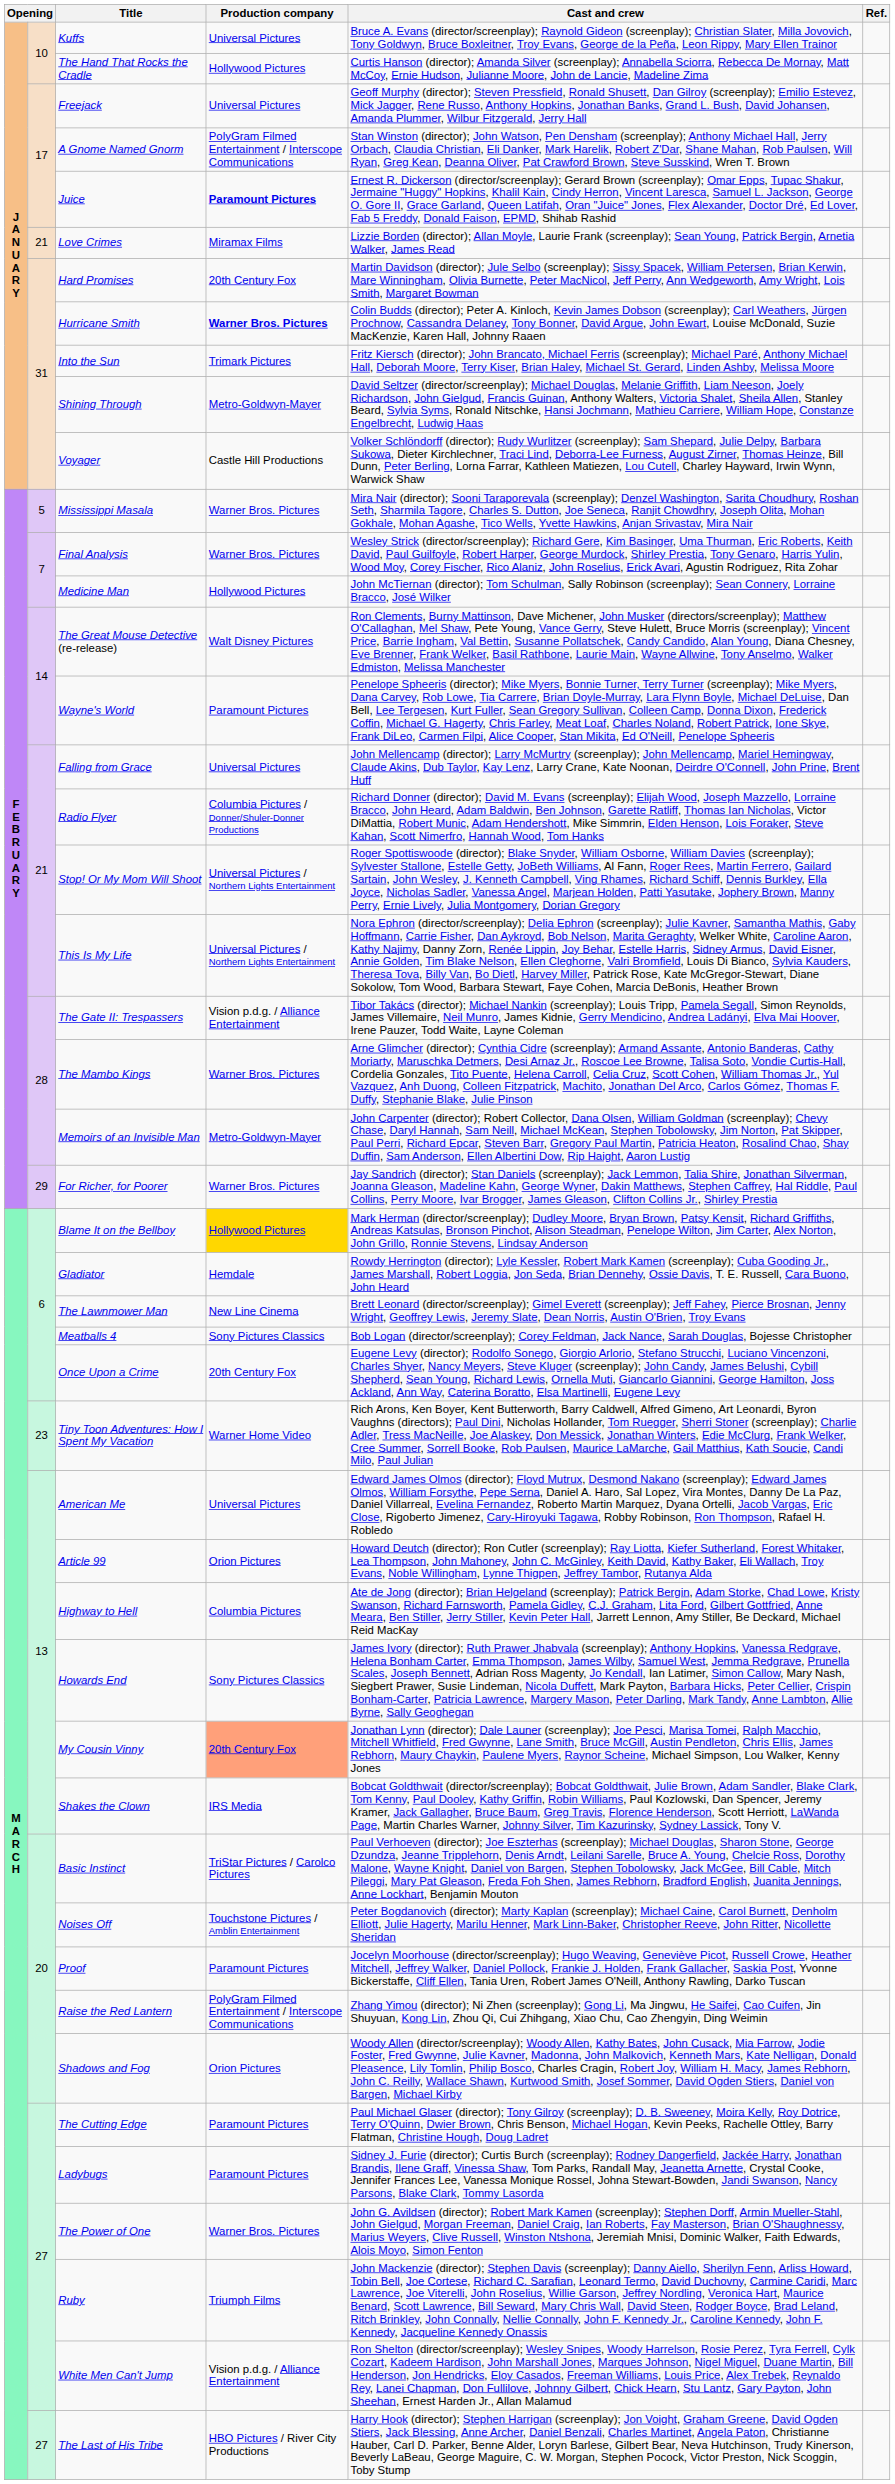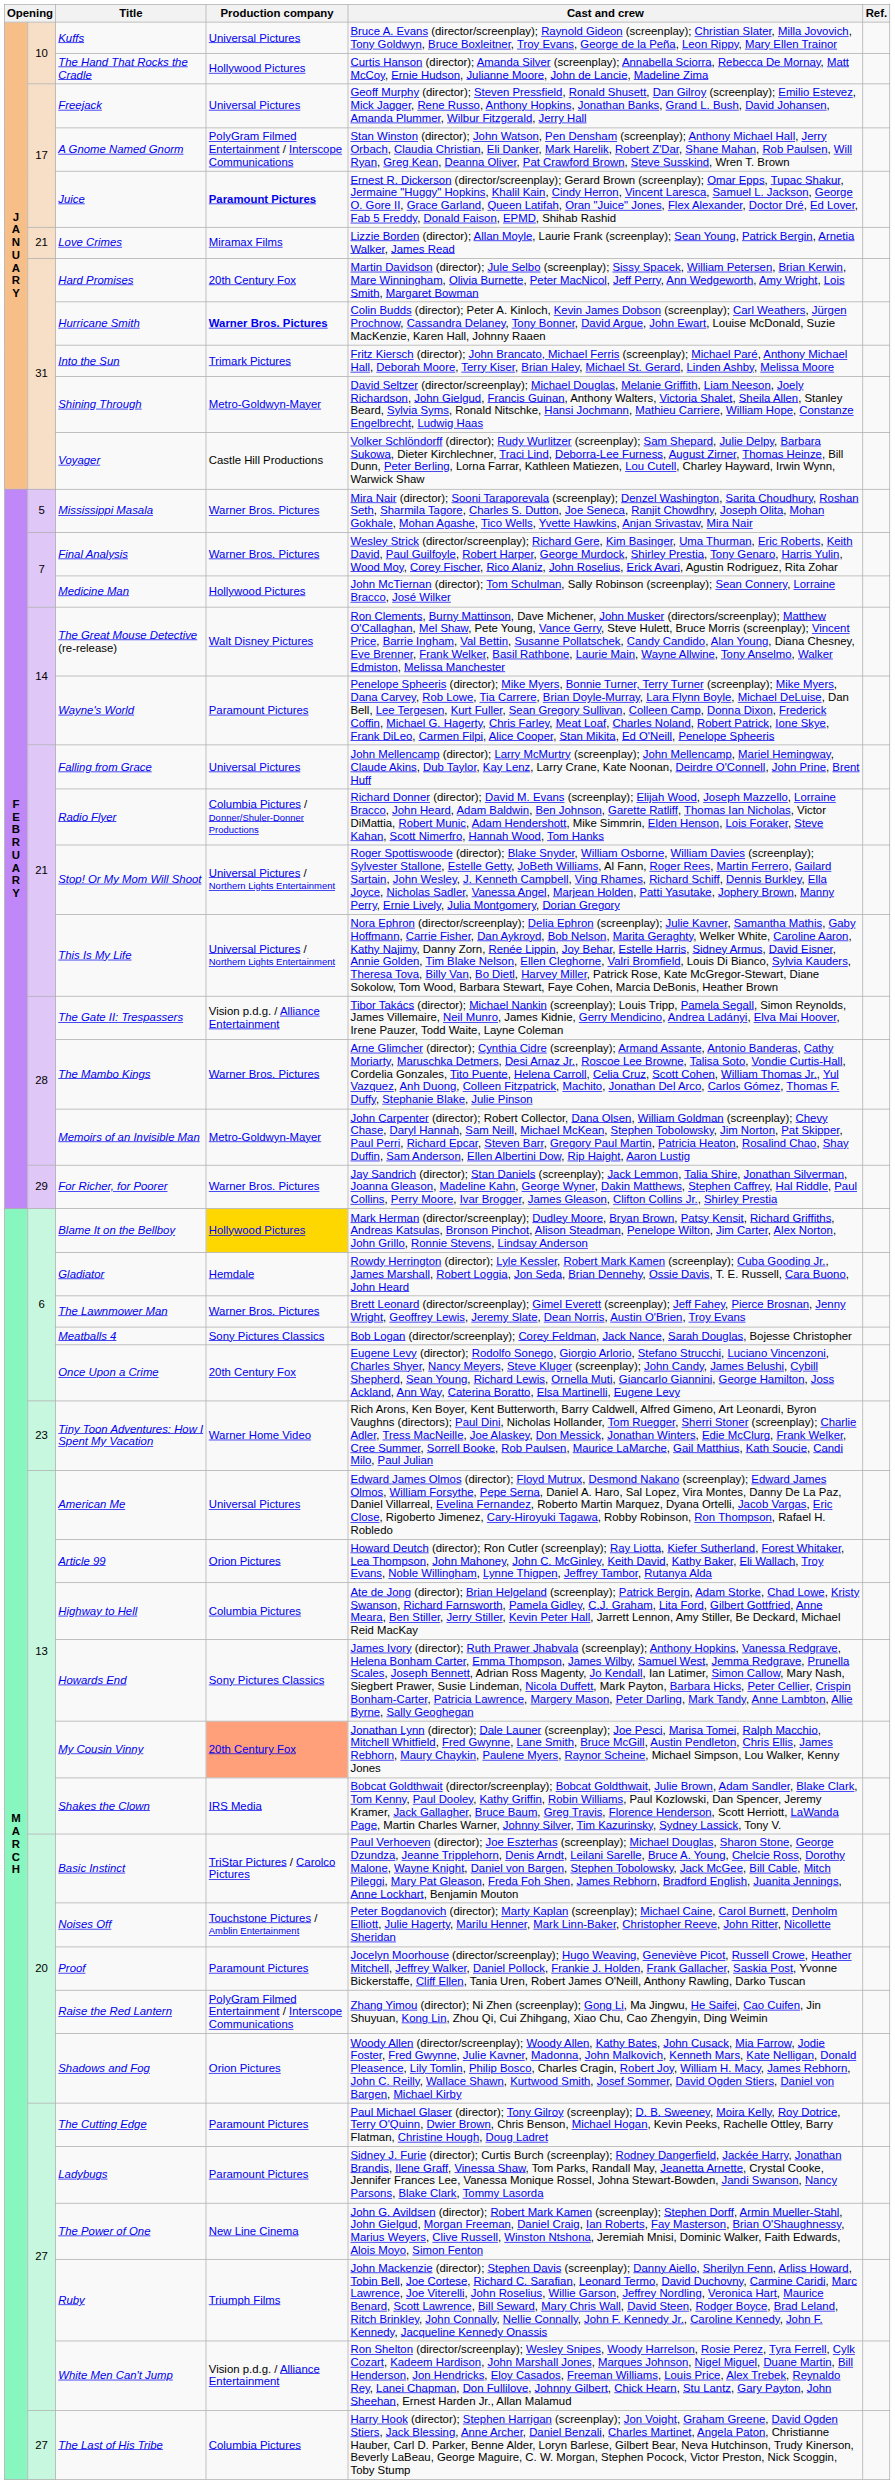The Lawnmower Man | Production company: New Line Cinema -> Warner Bros. Pictures
The Power of One | Production company: Warner Bros. Pictures -> New Line Cinema
The Last of His Tribe | Production company: HBO Pictures / River City Productions -> Columbia Pictures
